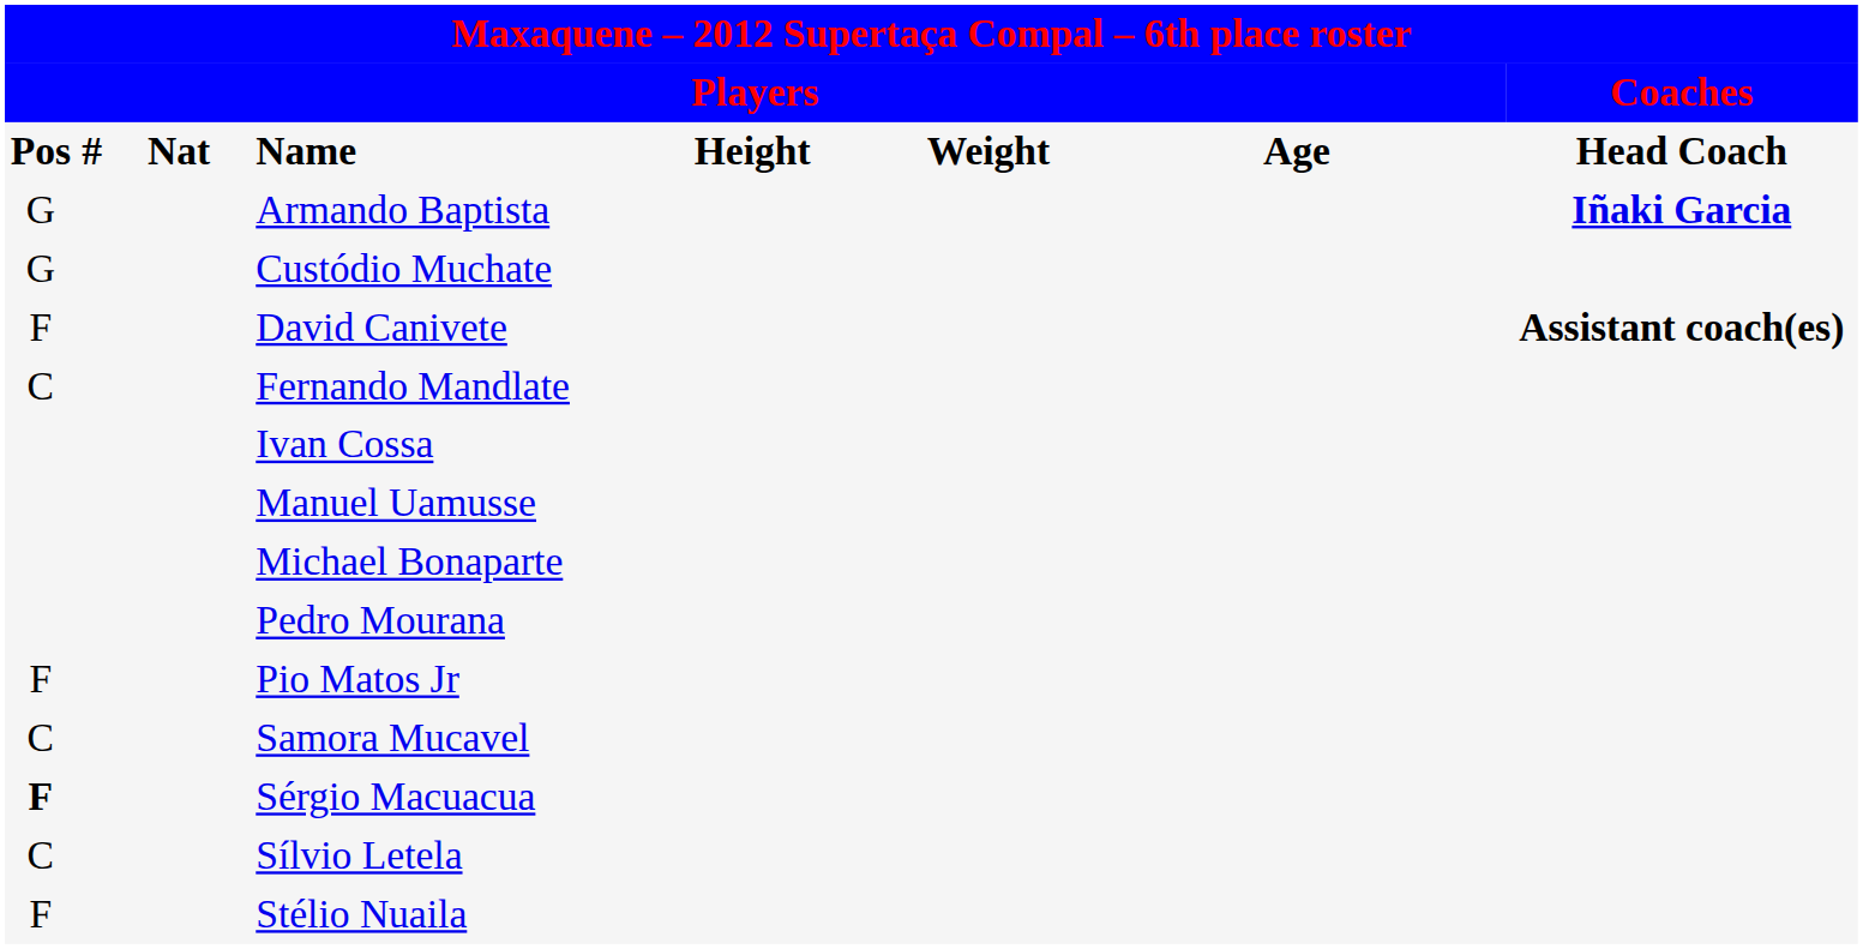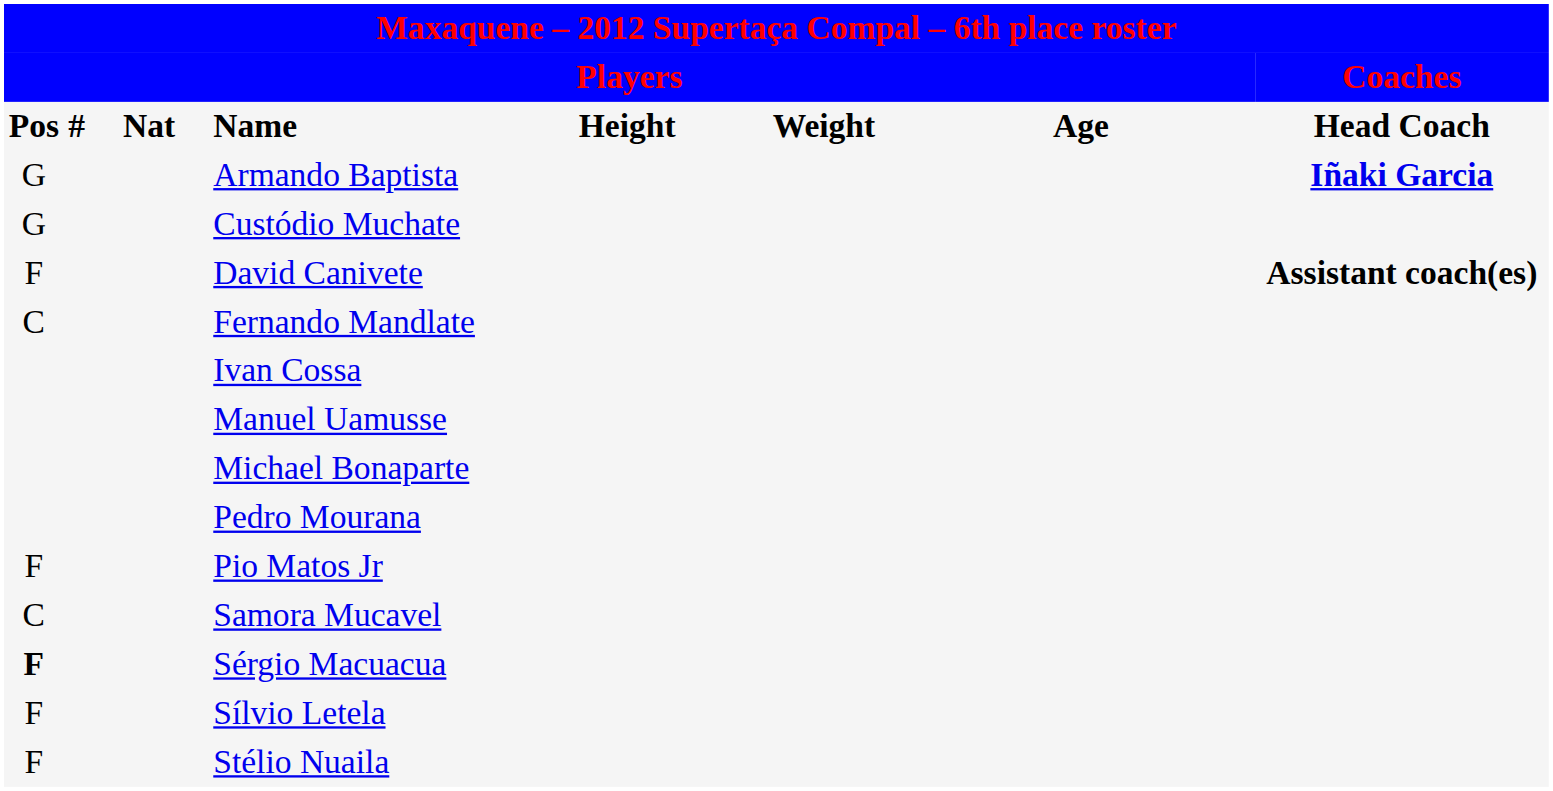Sílvio Letela | column 1: C -> F
